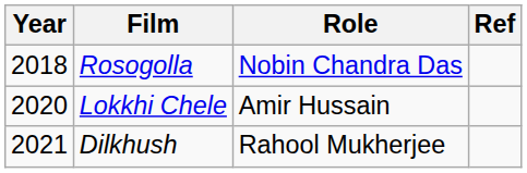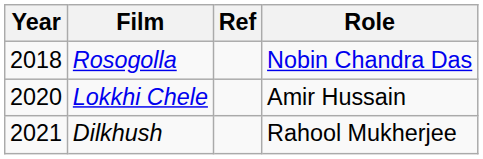columns swapped: Role <-> Ref
